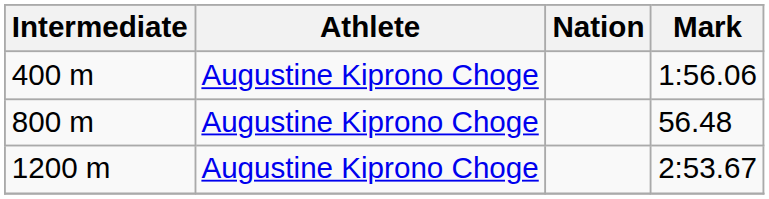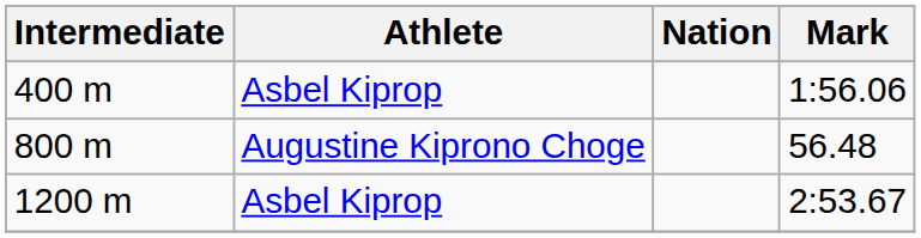400 m | Athlete: Augustine Kiprono Choge -> Asbel Kiprop
1200 m | Athlete: Augustine Kiprono Choge -> Asbel Kiprop
